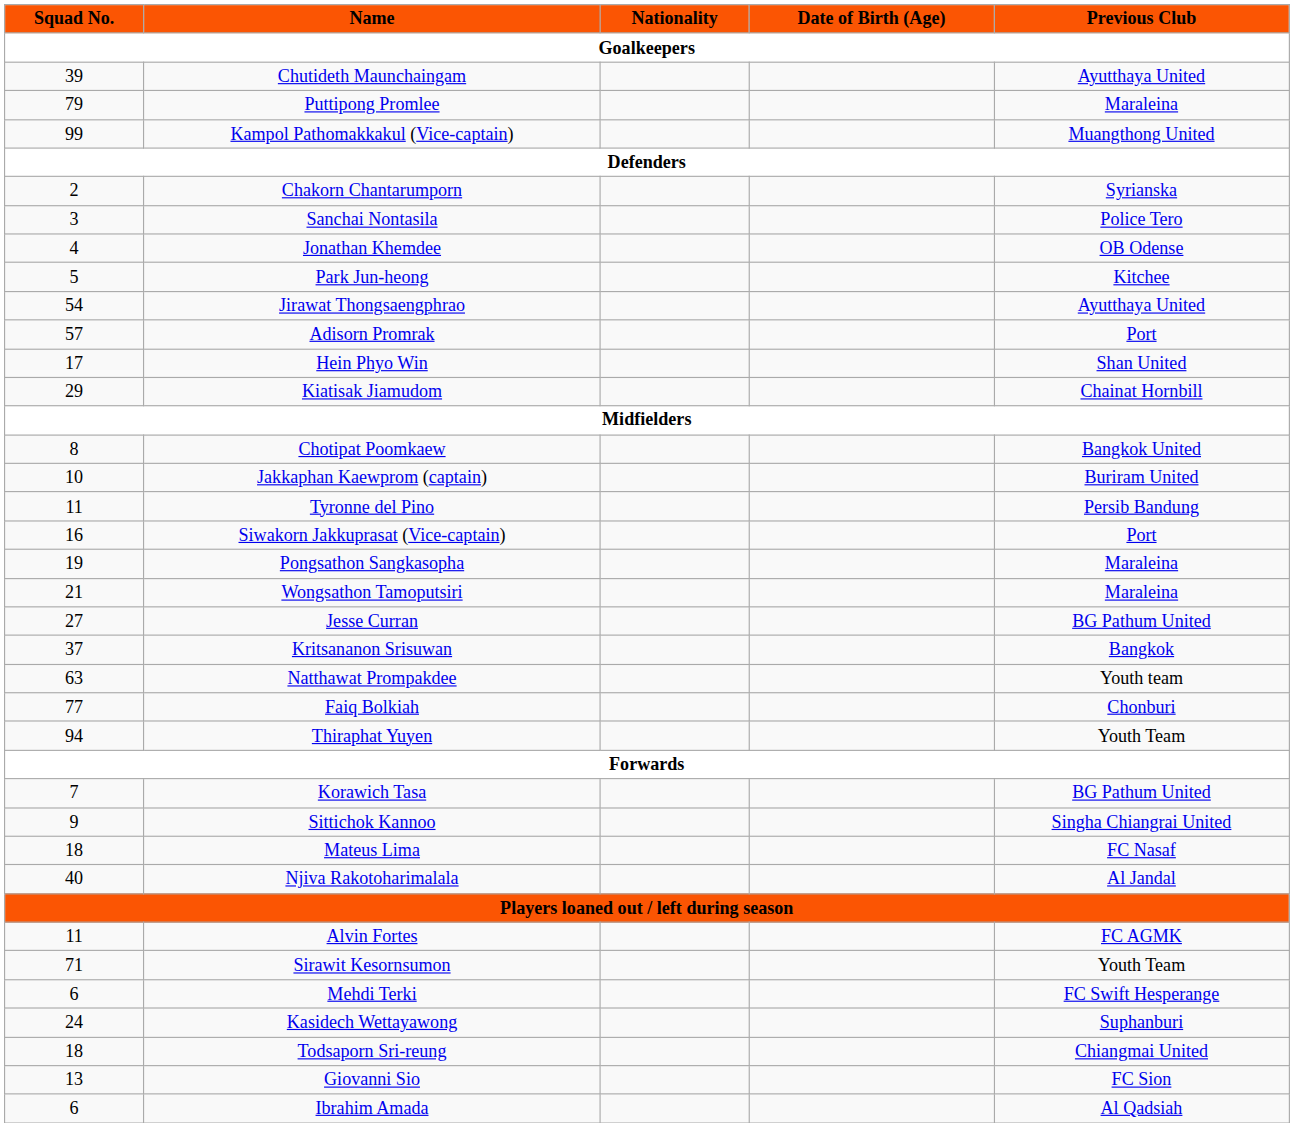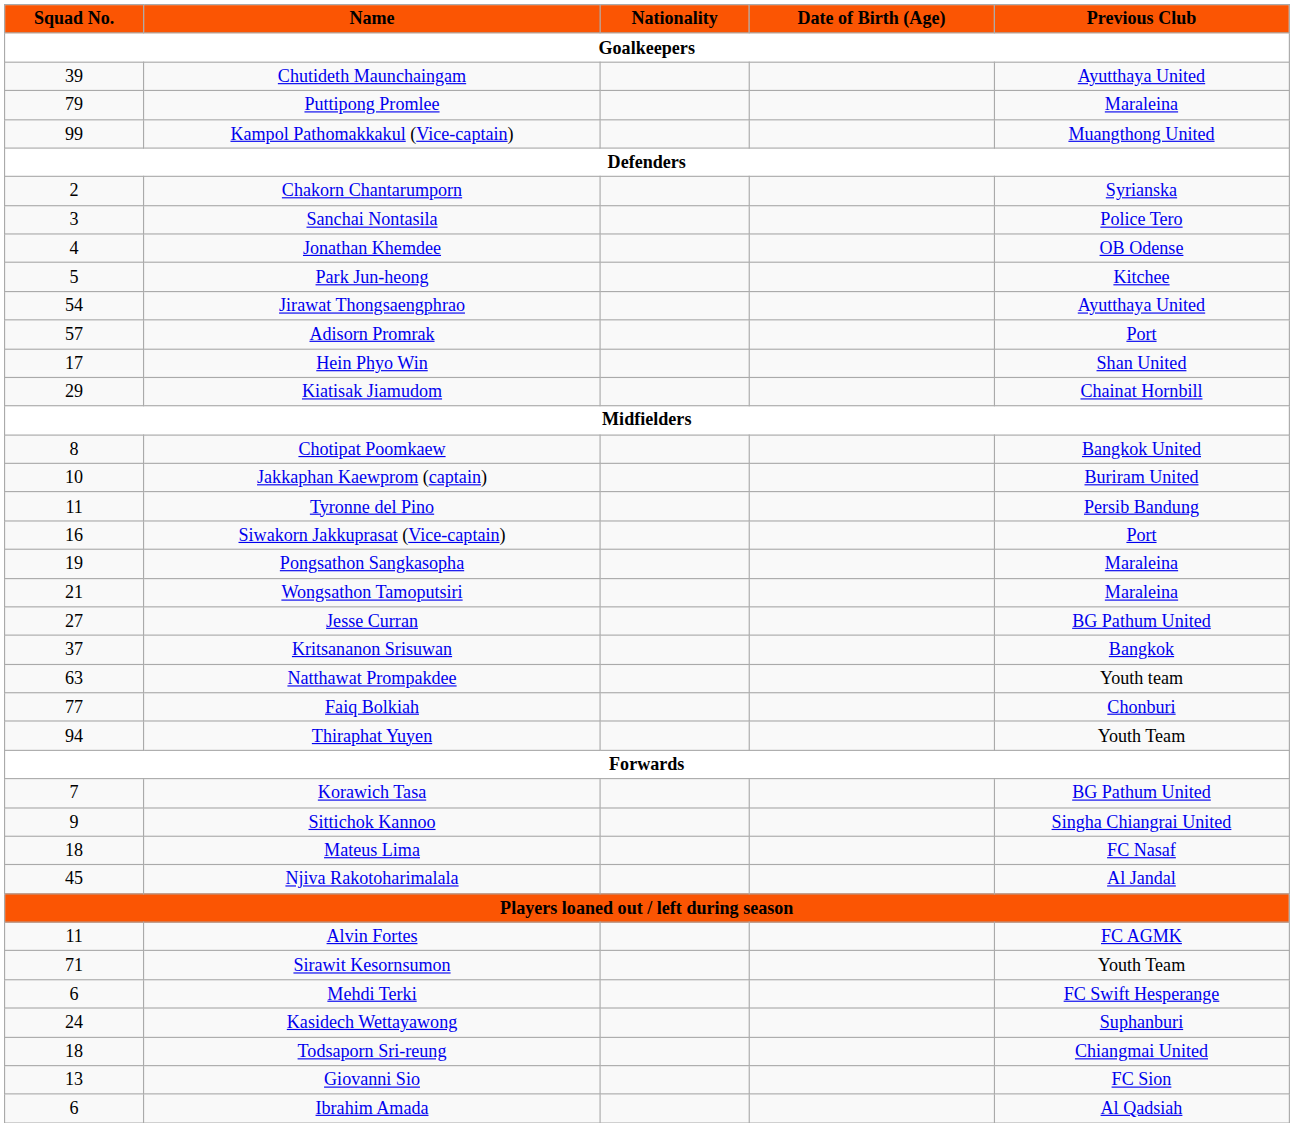Njiva Rakotoharimalala | Squad No.: 40 -> 45
